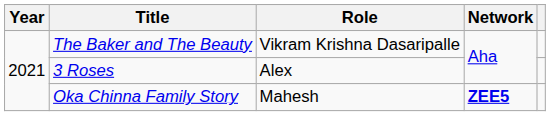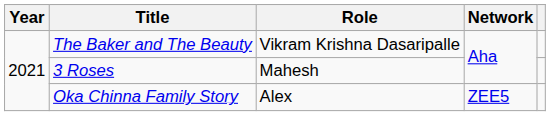3 Roses | Role: Alex -> Mahesh
Oka Chinna Family Story | Role: Mahesh -> Alex
Oka Chinna Family Story | Network: bold -> normal
